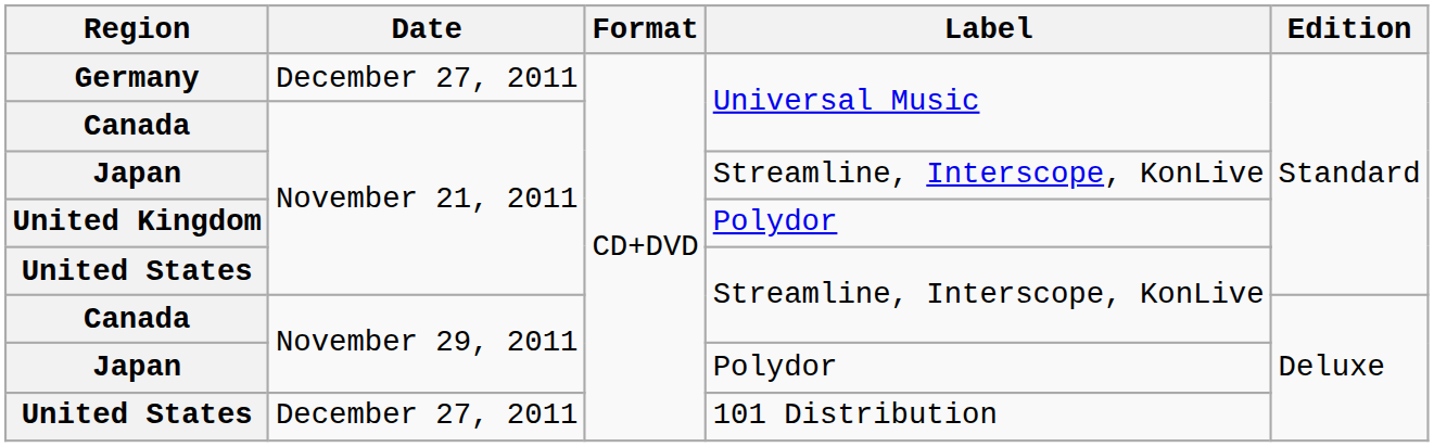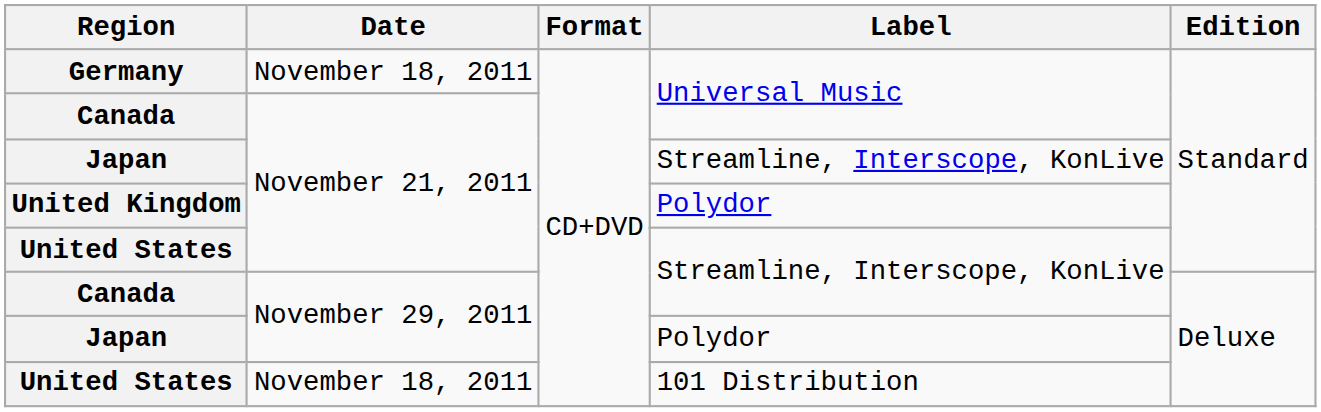Germany | Date: December 27, 2011 -> November 18, 2011
United States / 101 Distribution | Date: December 27, 2011 -> November 18, 2011
